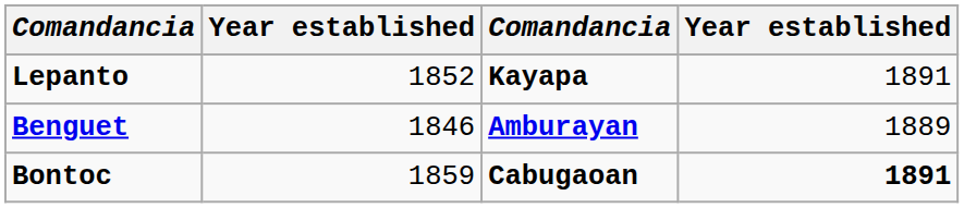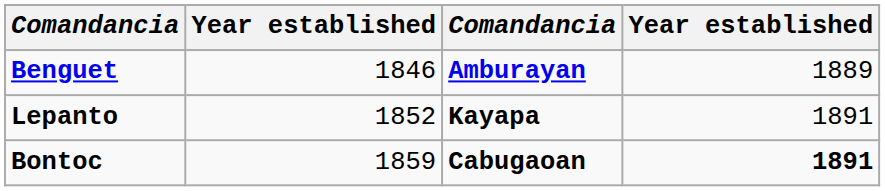rows swapped: Benguet <-> Lepanto
